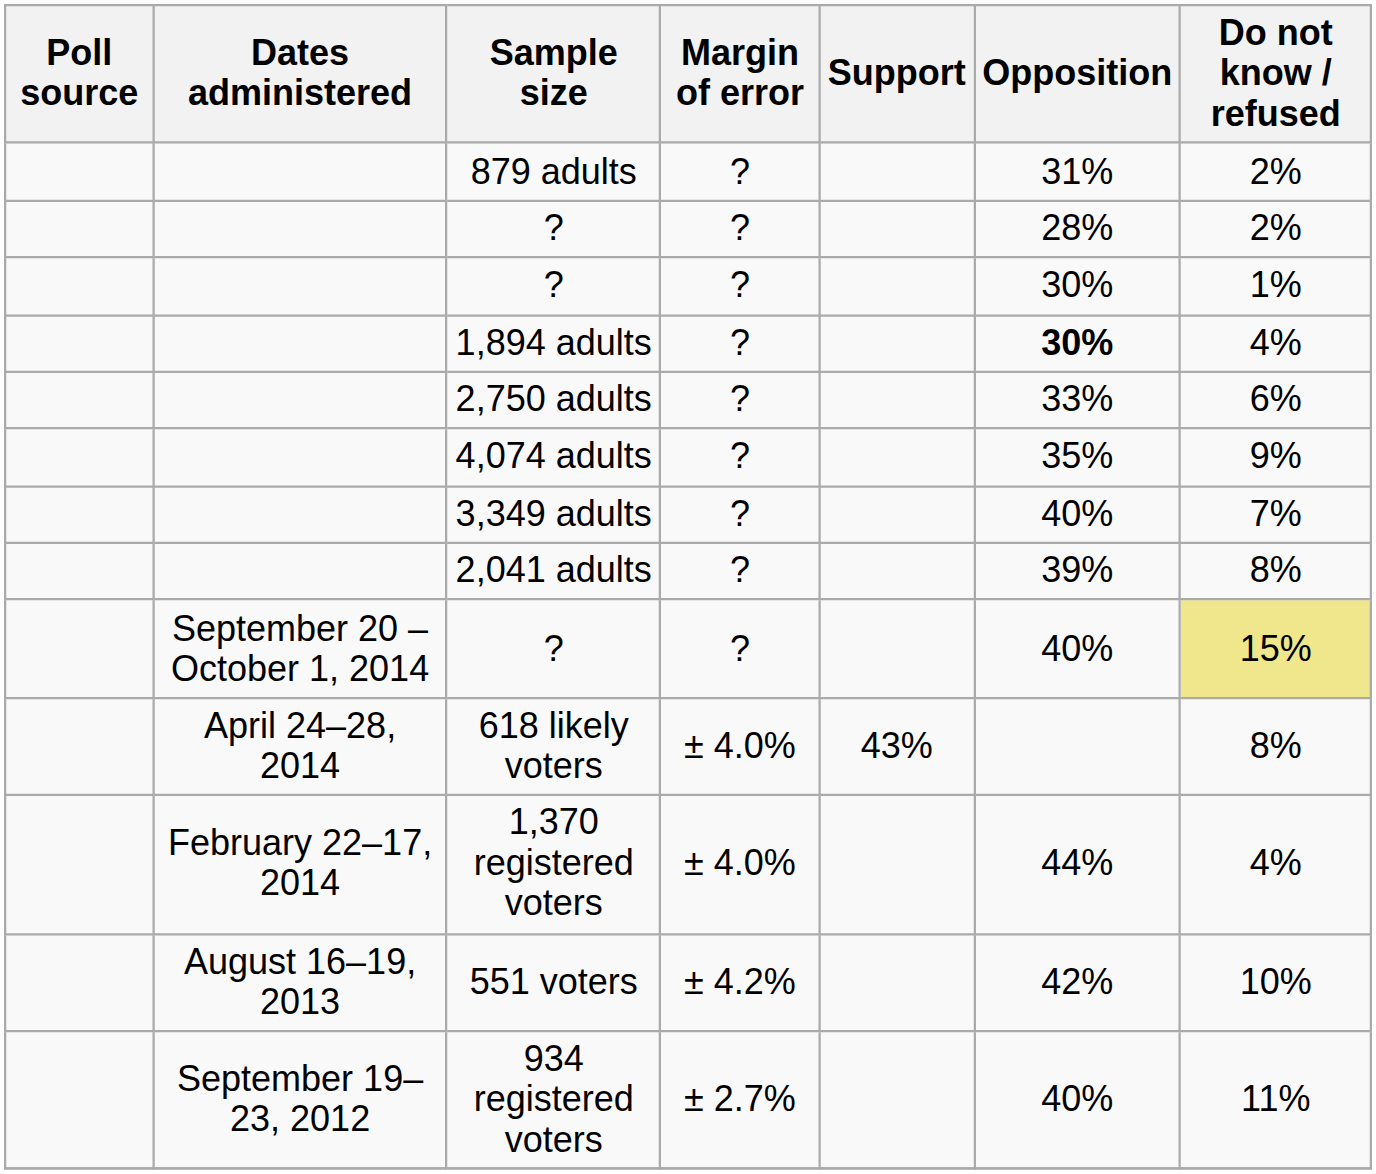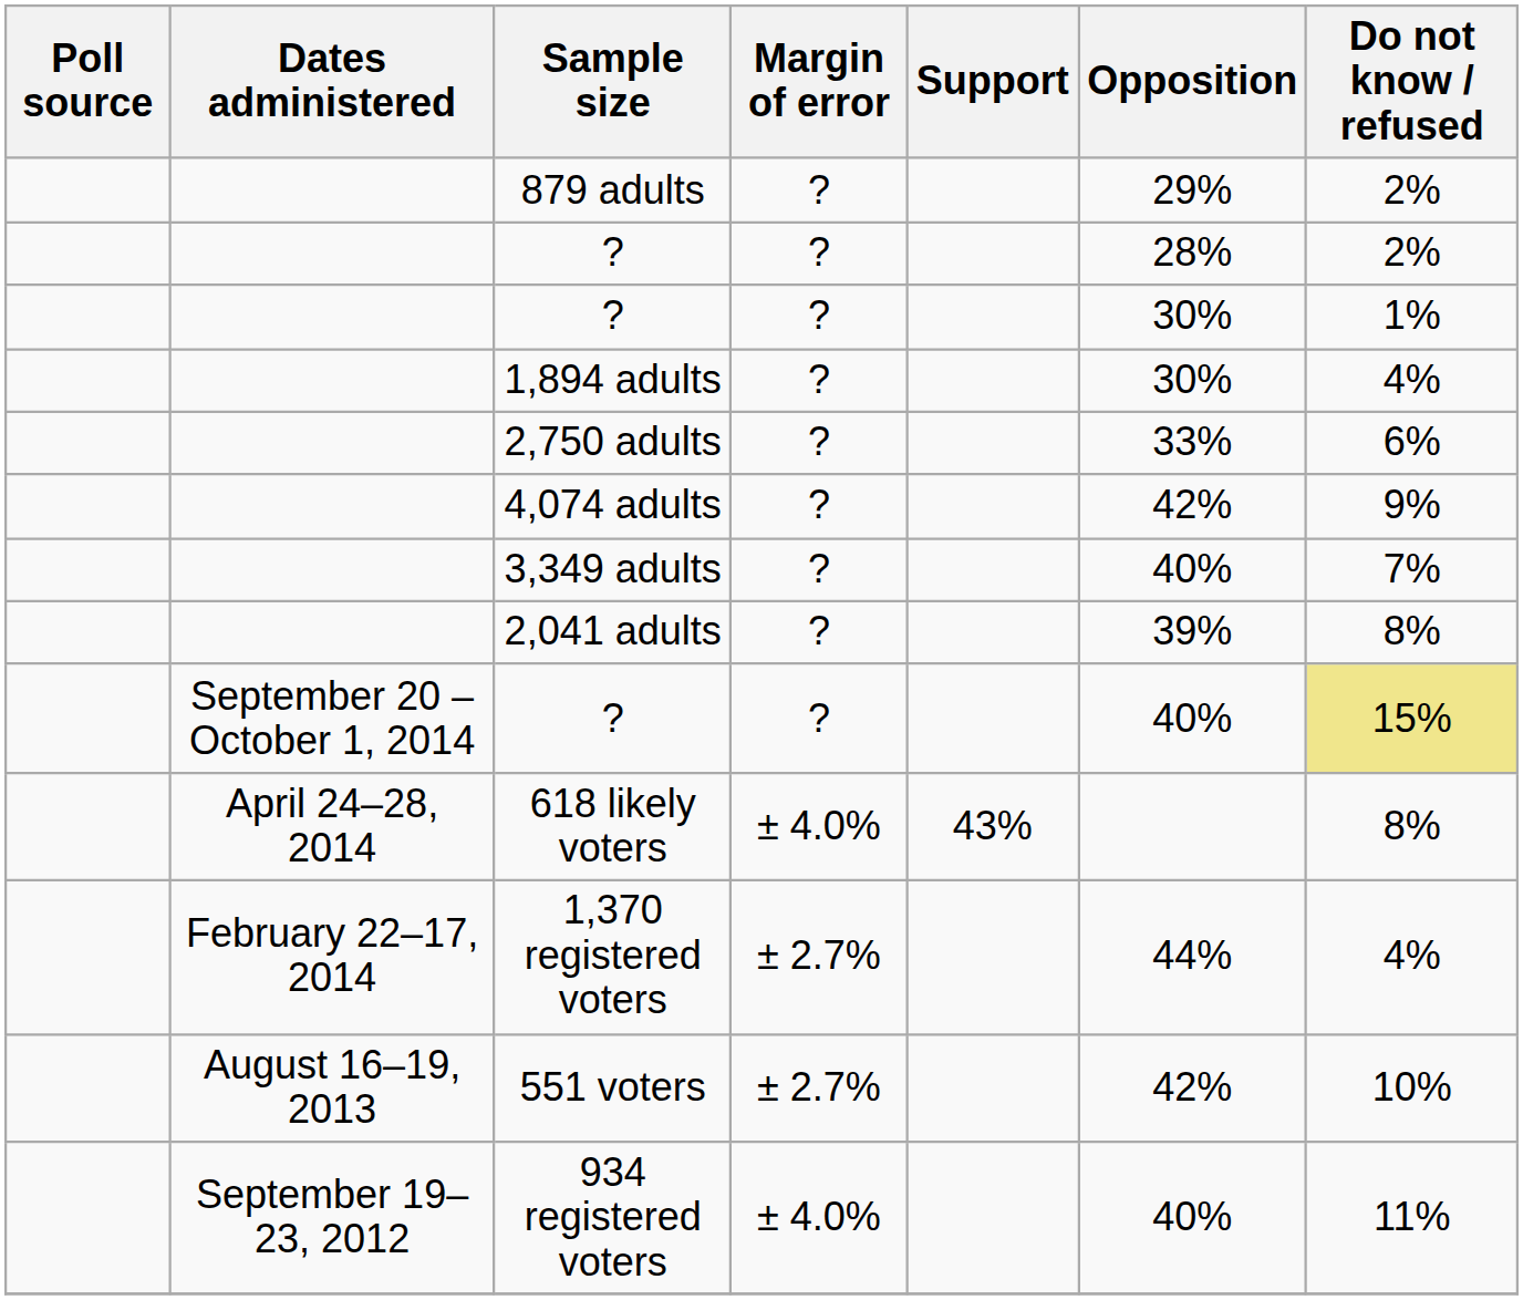879 adults | Opposition: 31% -> 29%
1,894 adults | Opposition: bold -> normal
4,074 adults | Opposition: 35% -> 42%
1,370 registered voters | Margin of error: ± 4.0% -> ± 2.7%
551 voters | Margin of error: ± 4.2% -> ± 2.7%
934 registered voters | Margin of error: ± 2.7% -> ± 4.0%
